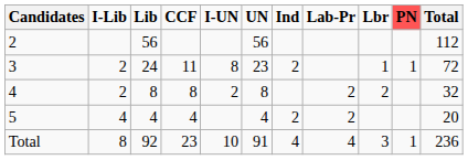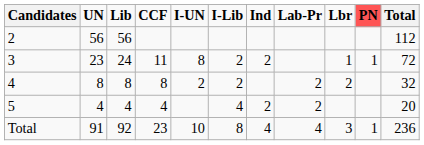columns swapped: UN <-> I-Lib
